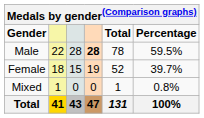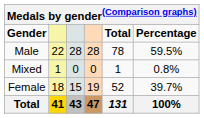Male | column 4: bold -> normal
rows swapped: Female <-> Mixed
